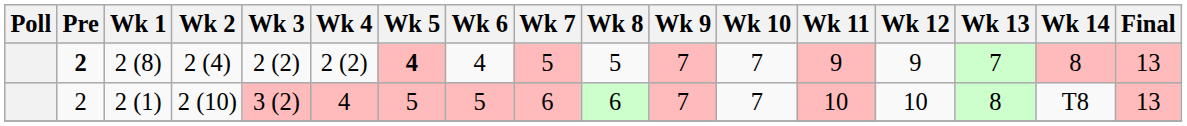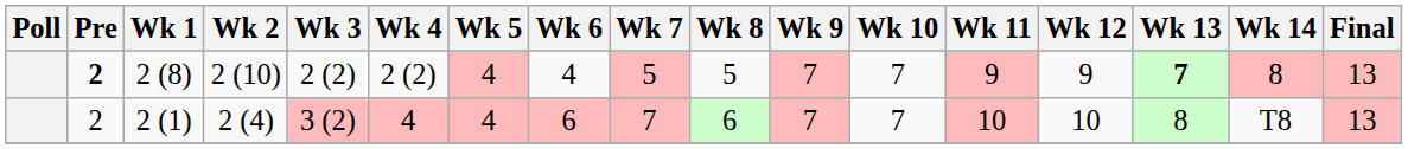2 (8) | Wk 2: 2 (4) -> 2 (10)
2 (8) | Wk 5: bold -> normal
2 (8) | Wk 13: normal -> bold
2 (1) | Wk 2: 2 (10) -> 2 (4)
2 (1) | Wk 5: 5 -> 4
2 (1) | Wk 6: 5 -> 6
2 (1) | Wk 7: 6 -> 7
